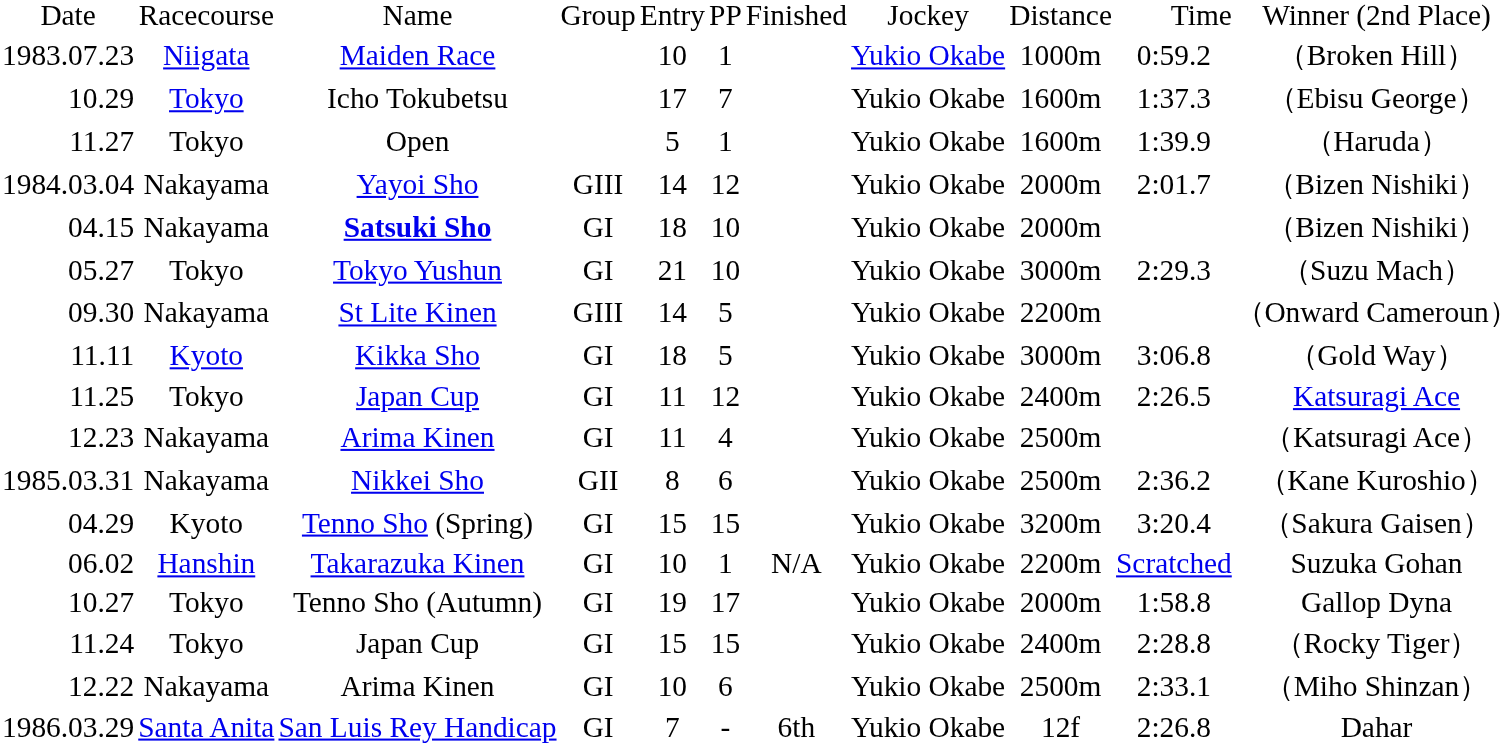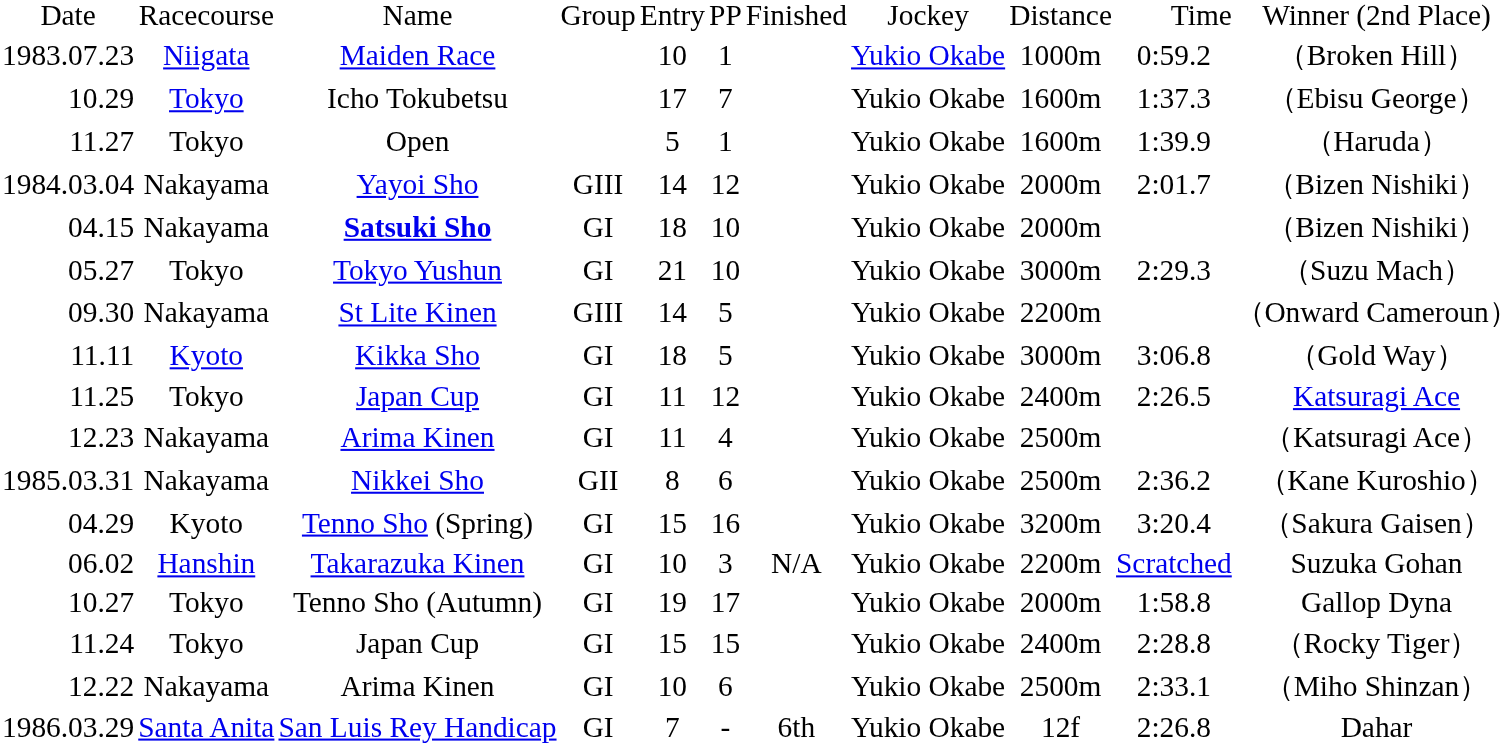04.29 | column 6: 15 -> 16
06.02 | column 6: 1 -> 3
